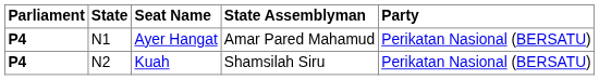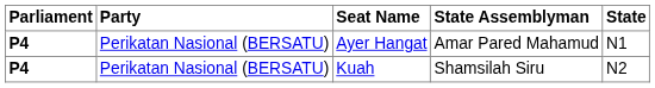columns swapped: State <-> Party
